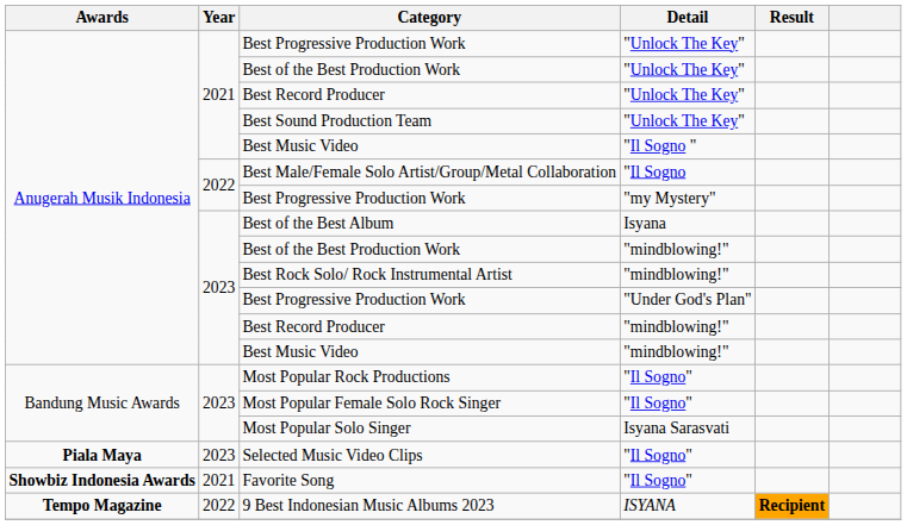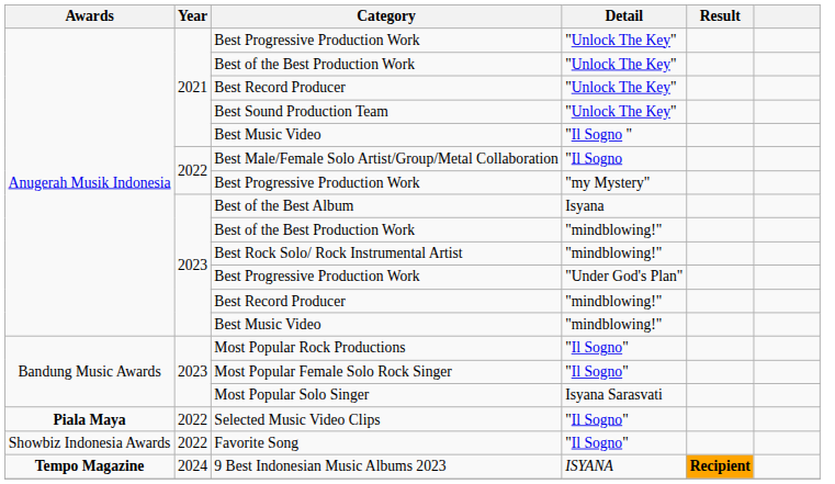Selected Music Video Clips | Year: 2023 -> 2022
Favorite Song | Awards: bold -> normal
Favorite Song | Year: 2021 -> 2022
9 Best Indonesian Music Albums 2023 | Year: 2022 -> 2024
